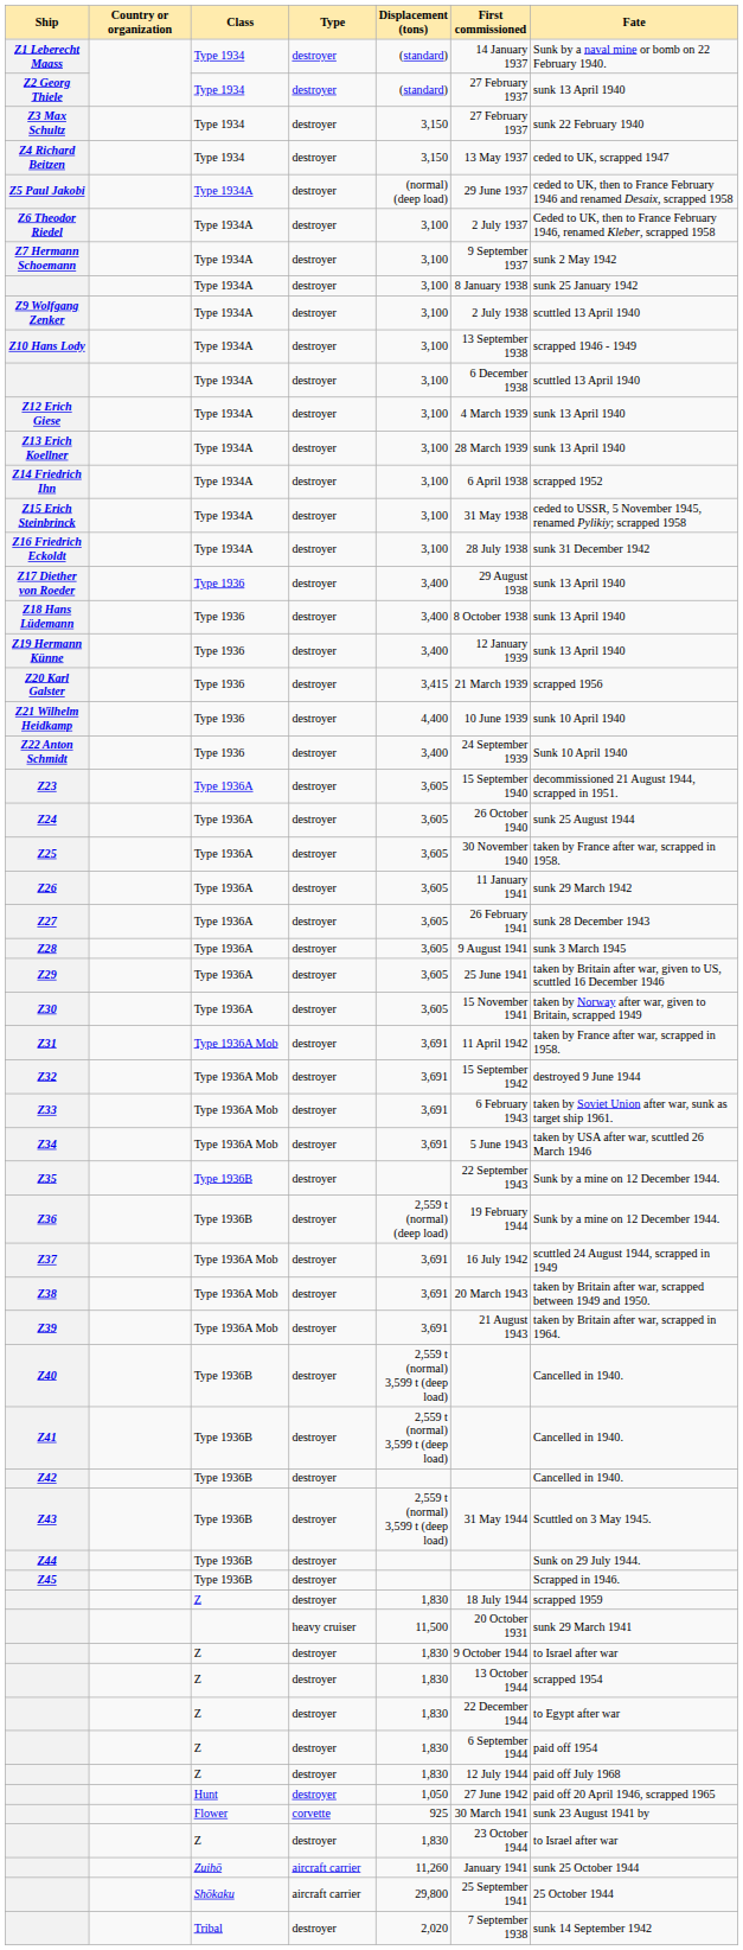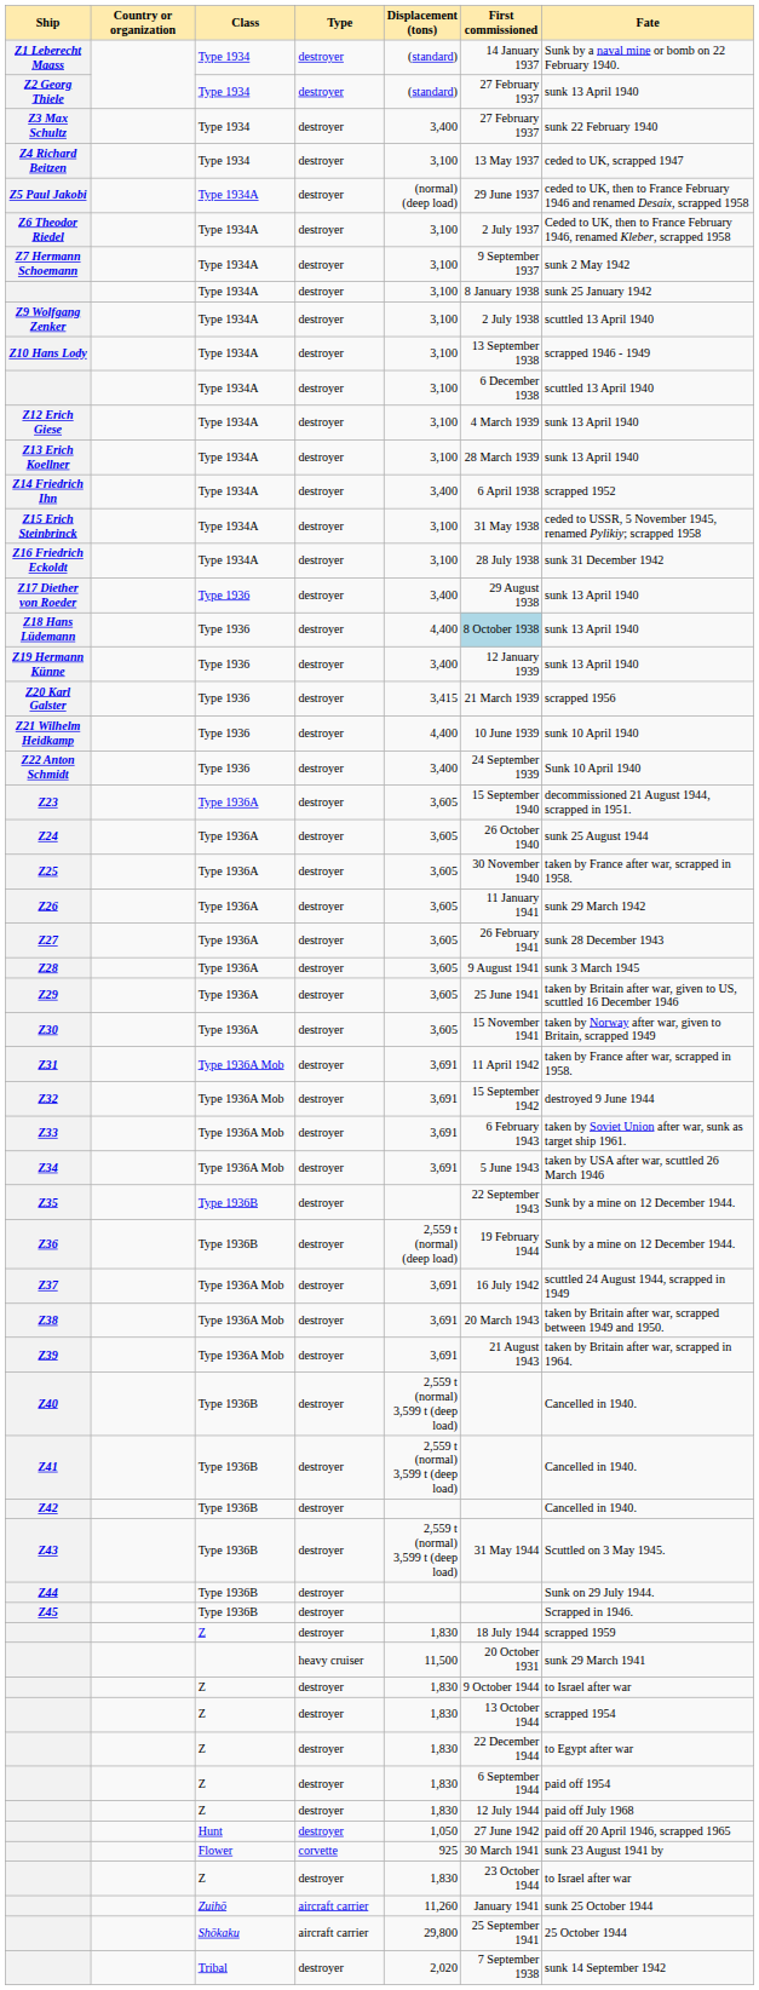Z3 Max Schultz | Displacement (tons): 3,150 -> 3,400
Z4 Richard Beitzen | Displacement (tons): 3,150 -> 3,100
Z14 Friedrich Ihn | Displacement (tons): 3,100 -> 3,400
Z18 Hans Lüdemann | Displacement (tons): 3,400 -> 4,400
Z18 Hans Lüdemann | First commissioned: no background -> lightblue background
